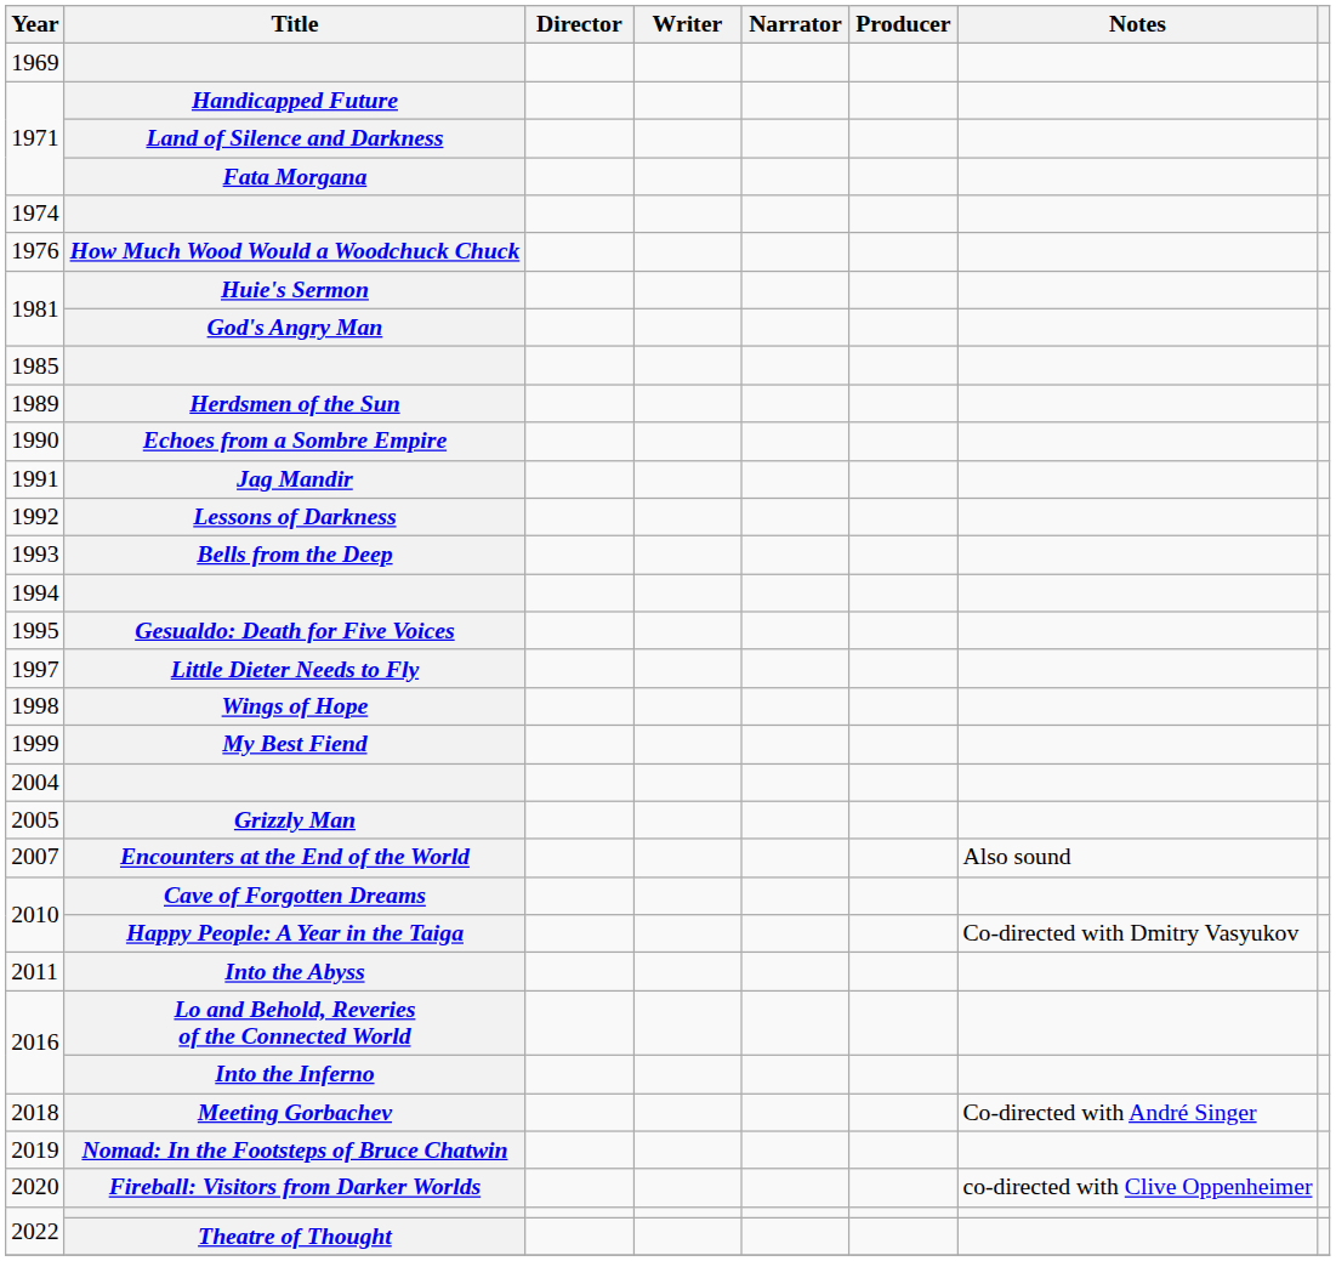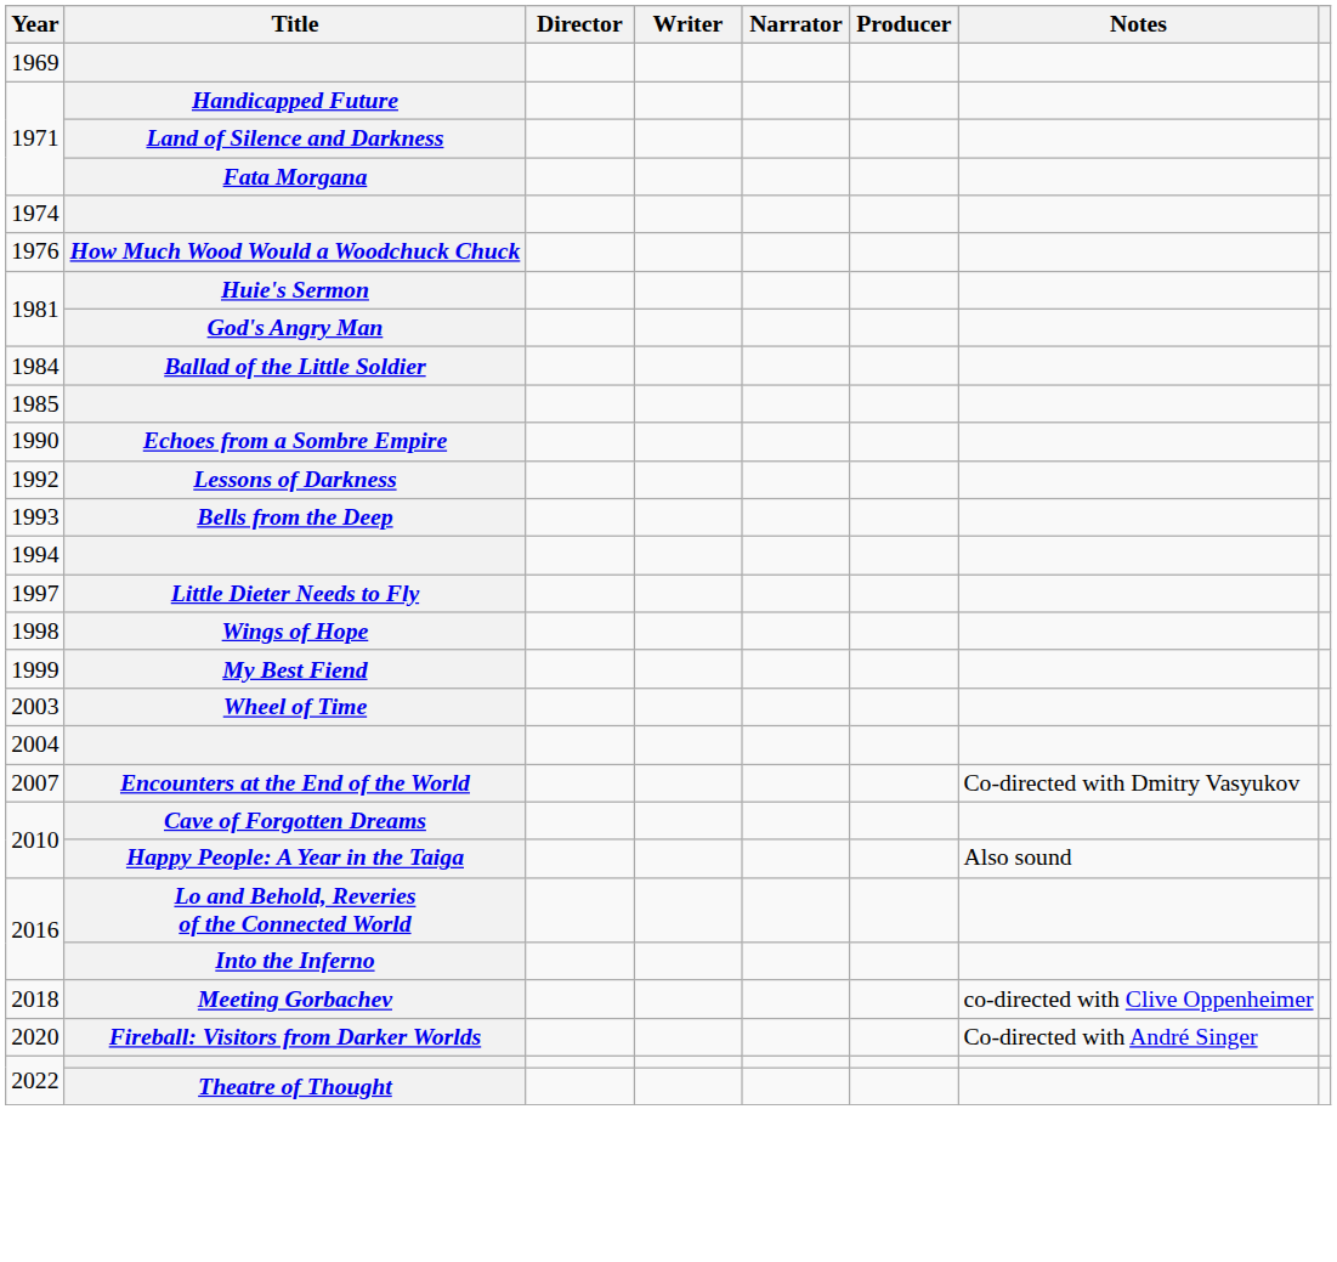+ row: 1984 | Ballad of the Little Soldier
- row: 1989 | Herdsmen of the Sun
- row: 1991 | Jag Mandir
- row: 1995 | Gesualdo: Death for Five Voices
+ row: 2003 | Wheel of Time
- row: 2005 | Grizzly Man
Encounters at the End of the World | Notes: Also sound -> Co-directed with Dmitry Vasyukov
Happy People: A Year in the Taiga | Notes: Co-directed with Dmitry Vasyukov -> Also sound
- row: 2011 | Into the Abyss
Meeting Gorbachev | Notes: Co-directed with André Singer -> co-directed with Clive Oppenheimer
- row: 2019 | Nomad: In the Footsteps of Bruce Chatwin
Fireball: Visitors from Darker Worlds | Notes: co-directed with Clive Oppenheimer -> Co-directed with André Singer
